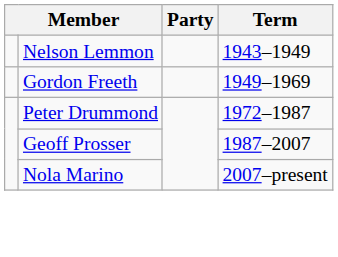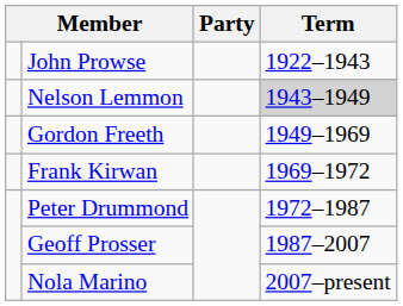+ row: John Prowse | 1922–1943
Nelson Lemmon | Term: no background -> lightgrey background
+ row: Frank Kirwan | 1969–1972
